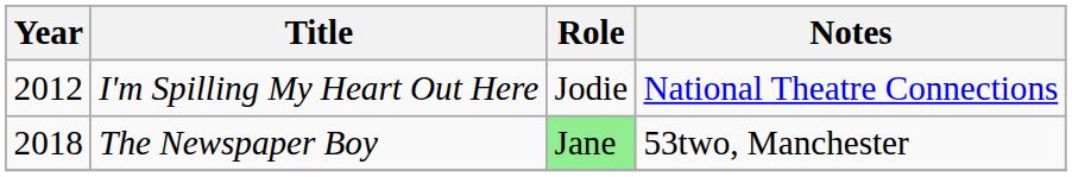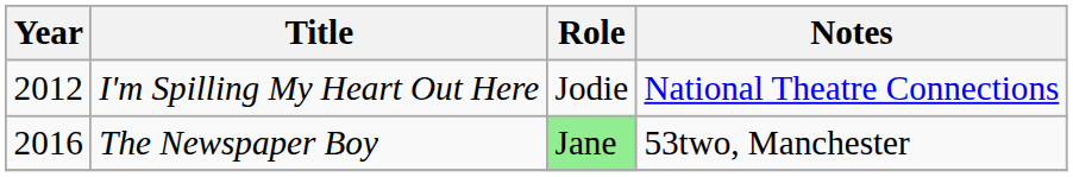The Newspaper Boy | Year: 2018 -> 2016
